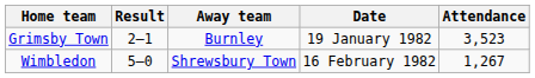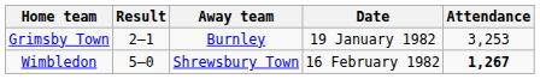Grimsby Town | Attendance: 3,523 -> 3,253
Wimbledon | Attendance: normal -> bold
